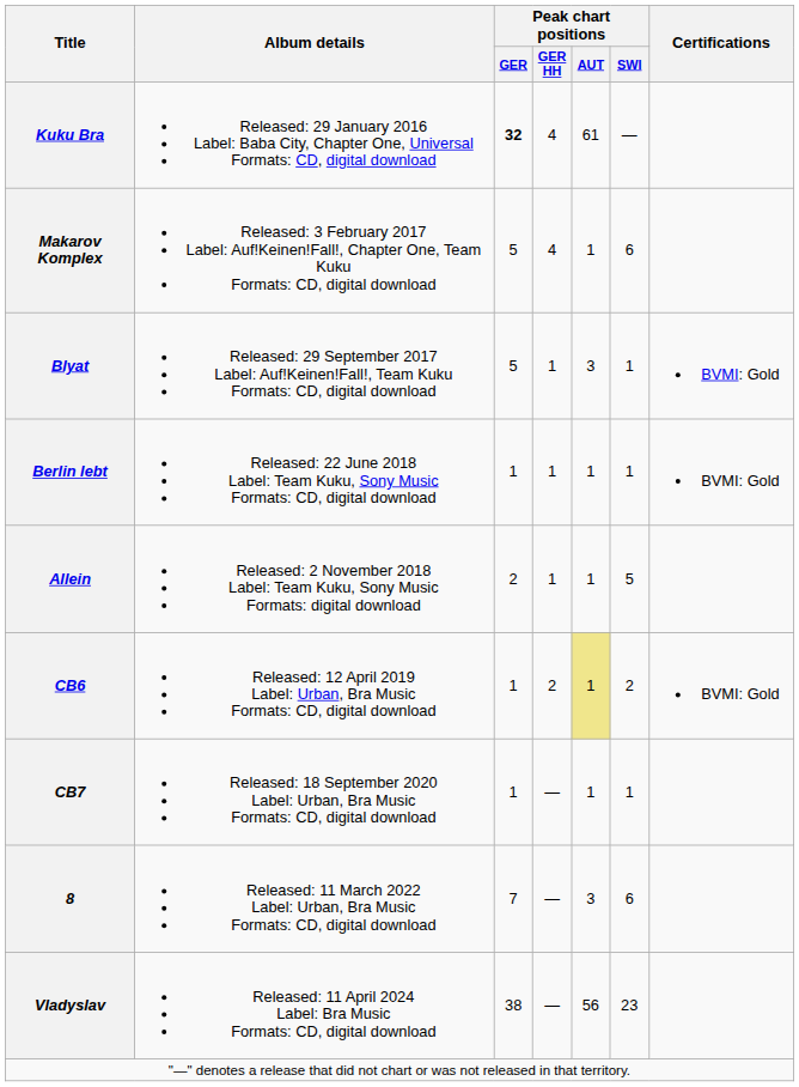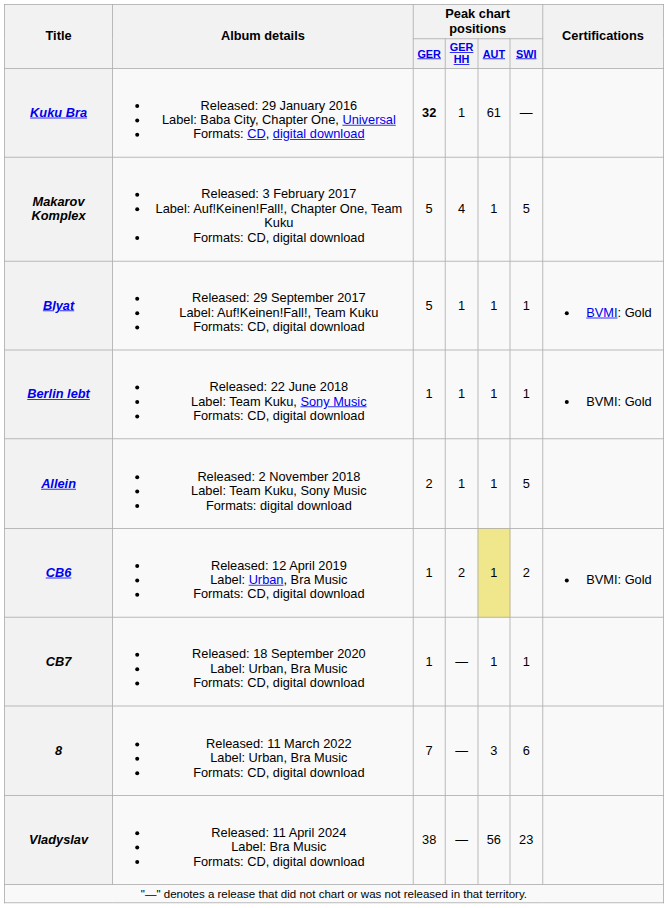Kuku Bra | Peak chart positions / GER HH: 4 -> 1
Makarov Komplex | Peak chart positions / SWI: 6 -> 5
Blyat | Peak chart positions / AUT: 3 -> 1
